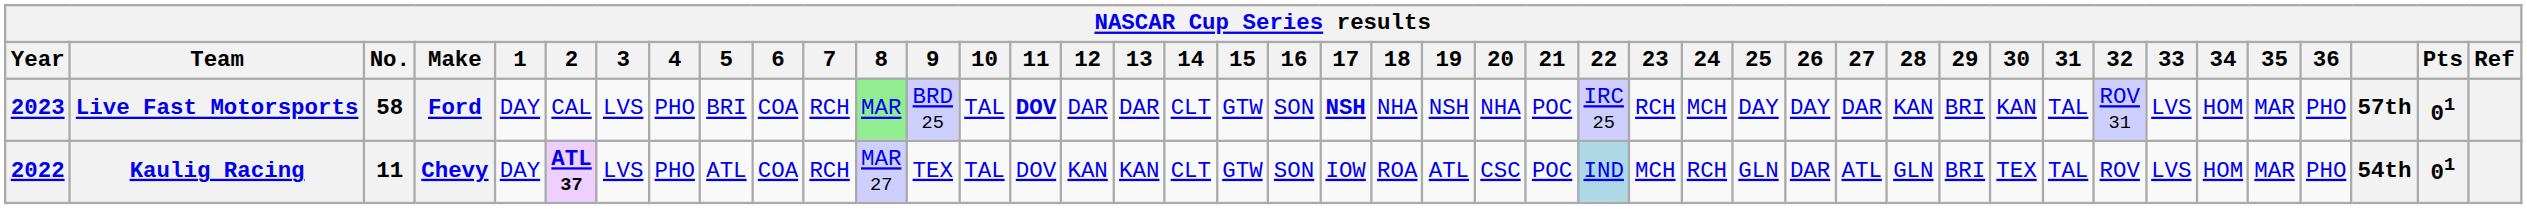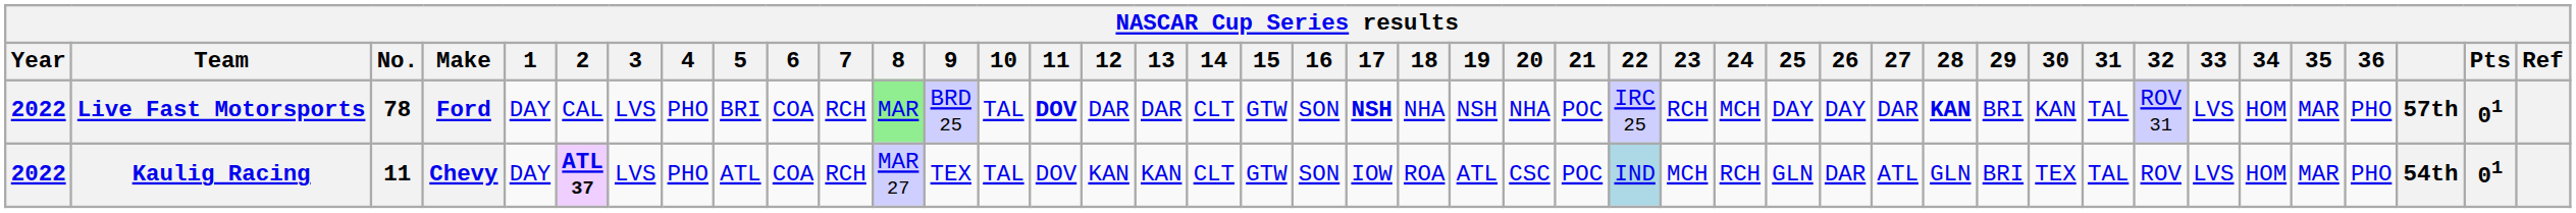Live Fast Motorsports | Year: 2023 -> 2022
Live Fast Motorsports | No.: 58 -> 78
Live Fast Motorsports | 28: normal -> bold
